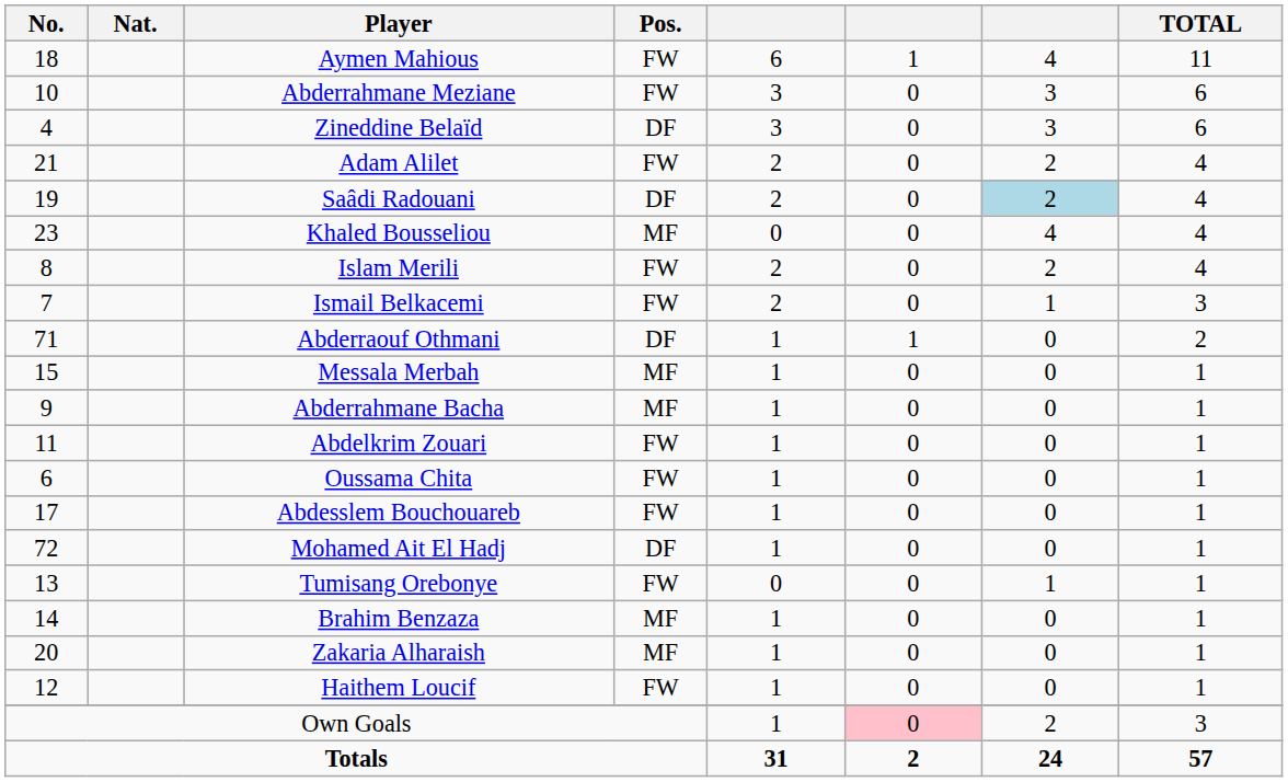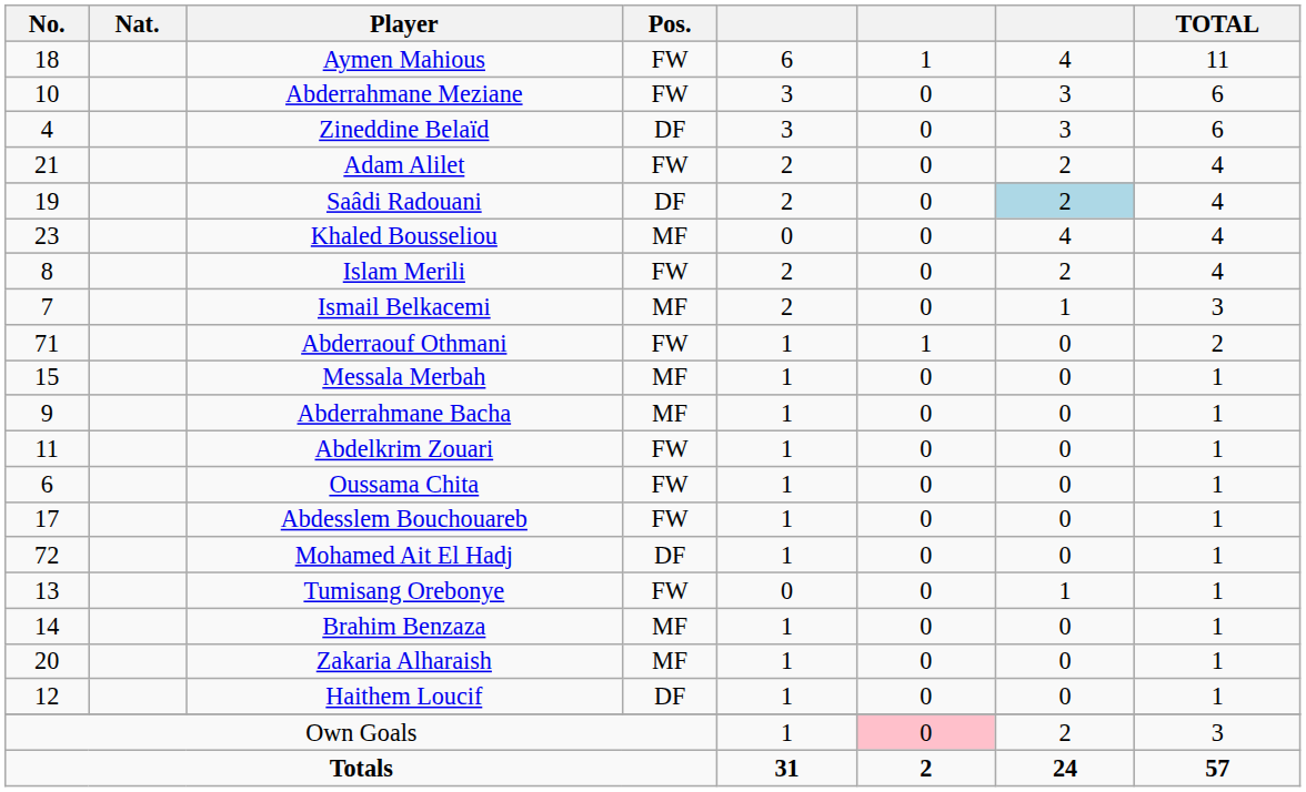Ismail Belkacemi | Pos.: FW -> MF
Abderraouf Othmani | Pos.: DF -> FW
Haithem Loucif | Pos.: FW -> DF
